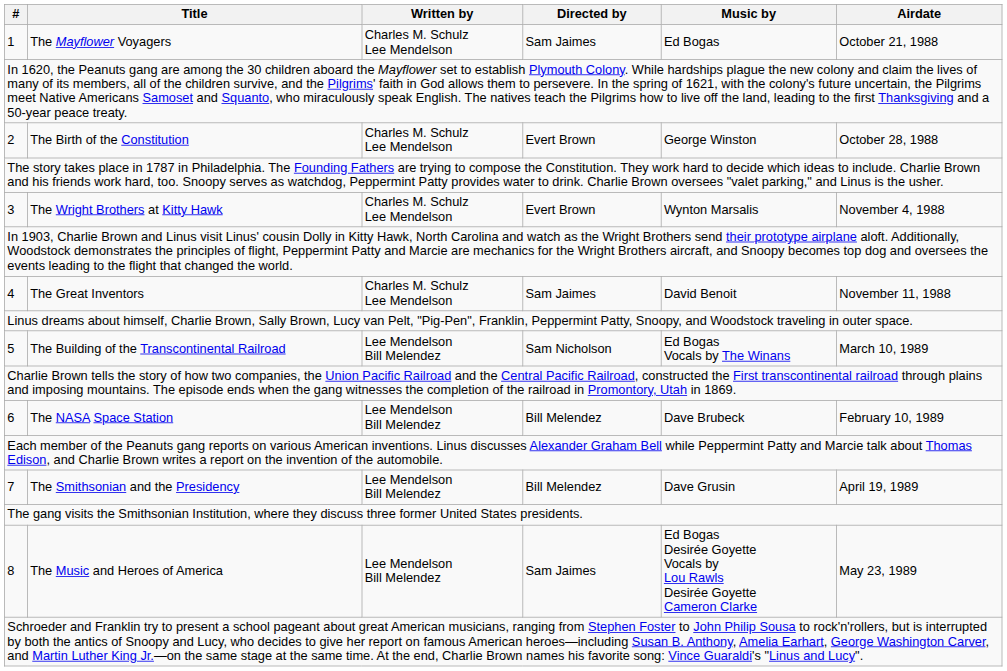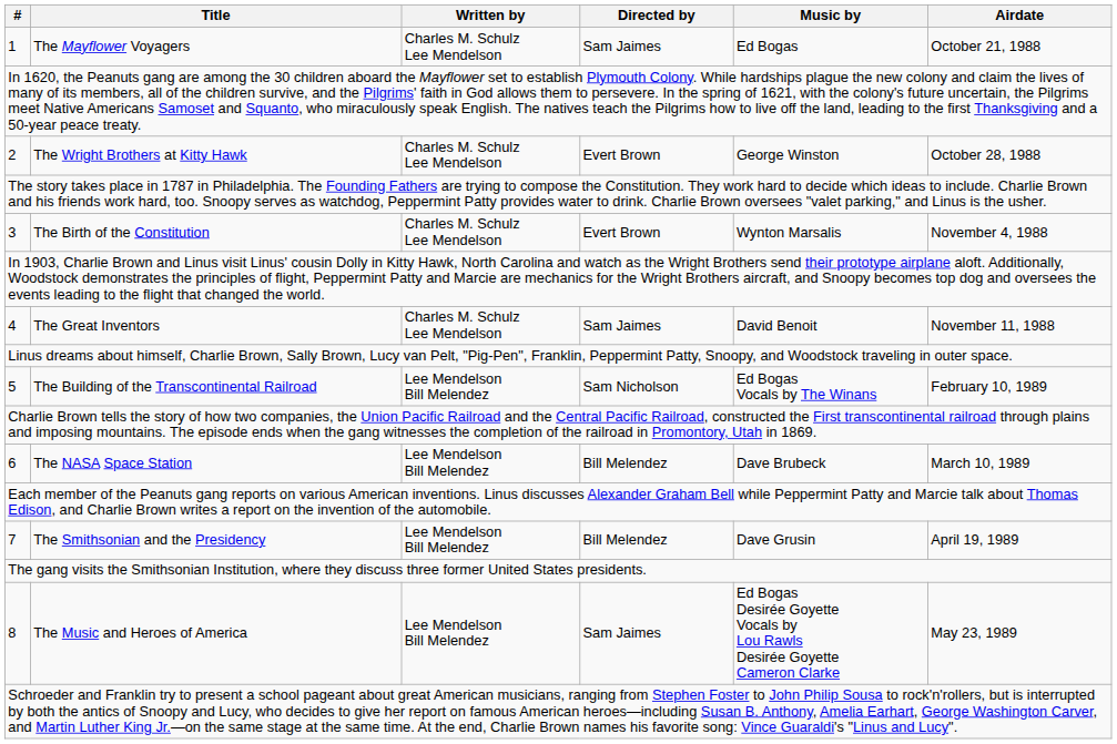2 | Title: The Birth of the Constitution -> The Wright Brothers at Kitty Hawk
3 | Title: The Wright Brothers at Kitty Hawk -> The Birth of the Constitution
5 | Airdate: March 10, 1989 -> February 10, 1989
6 | Airdate: February 10, 1989 -> March 10, 1989
